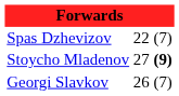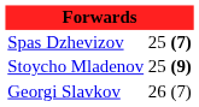Spas Dzhevizov | column 2: 22 -> 25
Spas Dzhevizov | column 3: normal -> bold
Stoycho Mladenov | column 2: 27 -> 25
